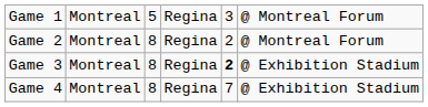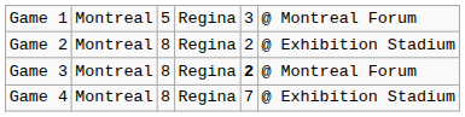Game 2 | column 6: @ Montreal Forum -> @ Exhibition Stadium
Game 3 | column 6: @ Exhibition Stadium -> @ Montreal Forum
